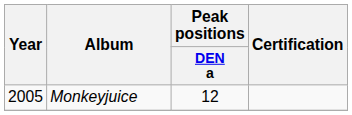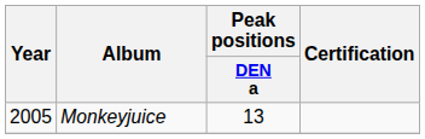Monkeyjuice | Peak positions / DEN a: 12 -> 13
